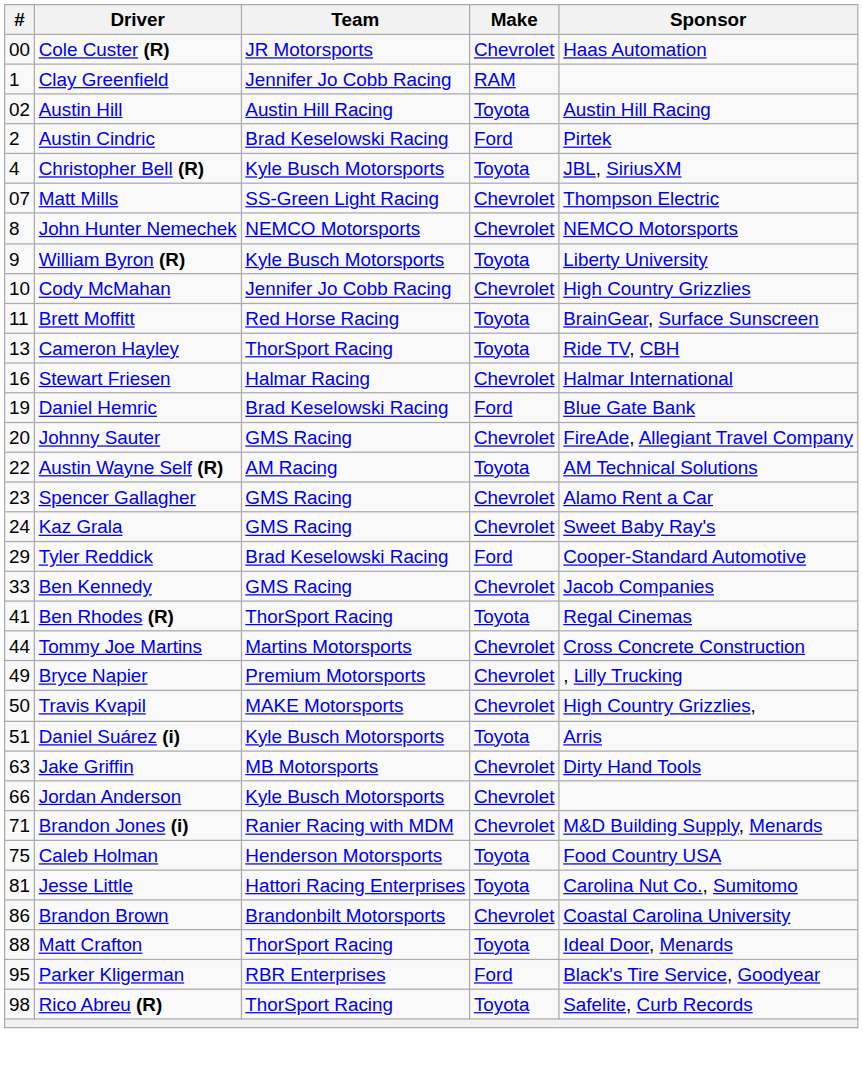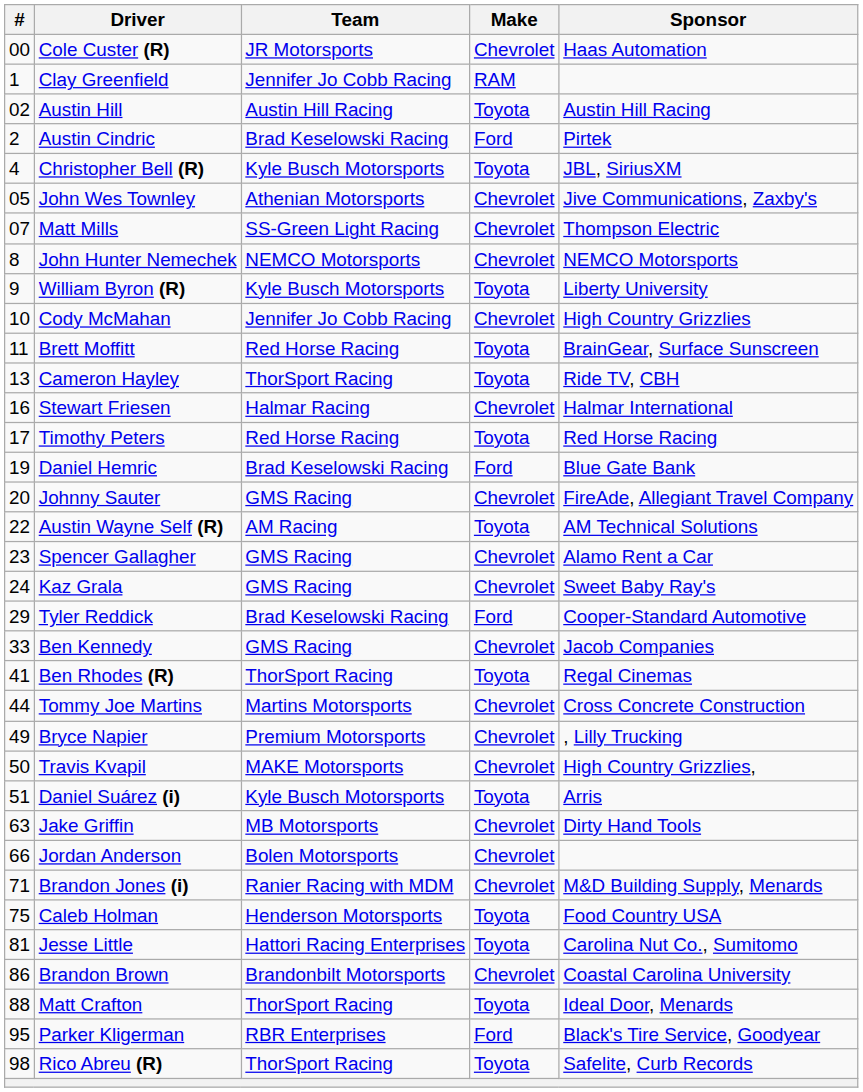+ row: 05 | John Wes Townley | Athenian Motorsports | Chevrolet | Jive Communications, Zaxby's
+ row: 17 | Timothy Peters | Red Horse Racing | Toyota | Red Horse Racing
Jordan Anderson | Team: Kyle Busch Motorsports -> Bolen Motorsports
